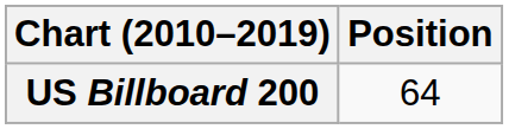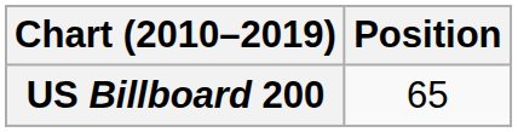US Billboard 200 | Position: 64 -> 65
